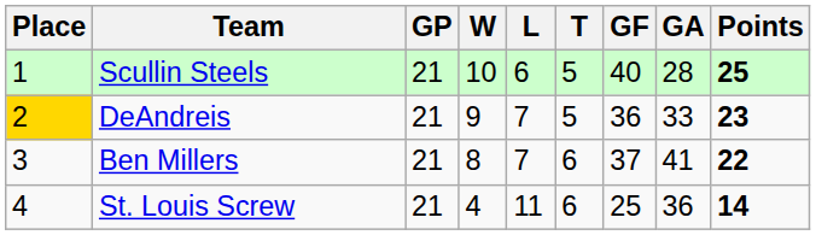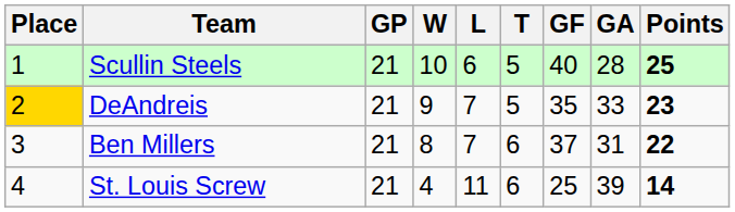DeAndreis | GF: 36 -> 35
Ben Millers | GA: 41 -> 31
St. Louis Screw | GA: 36 -> 39
